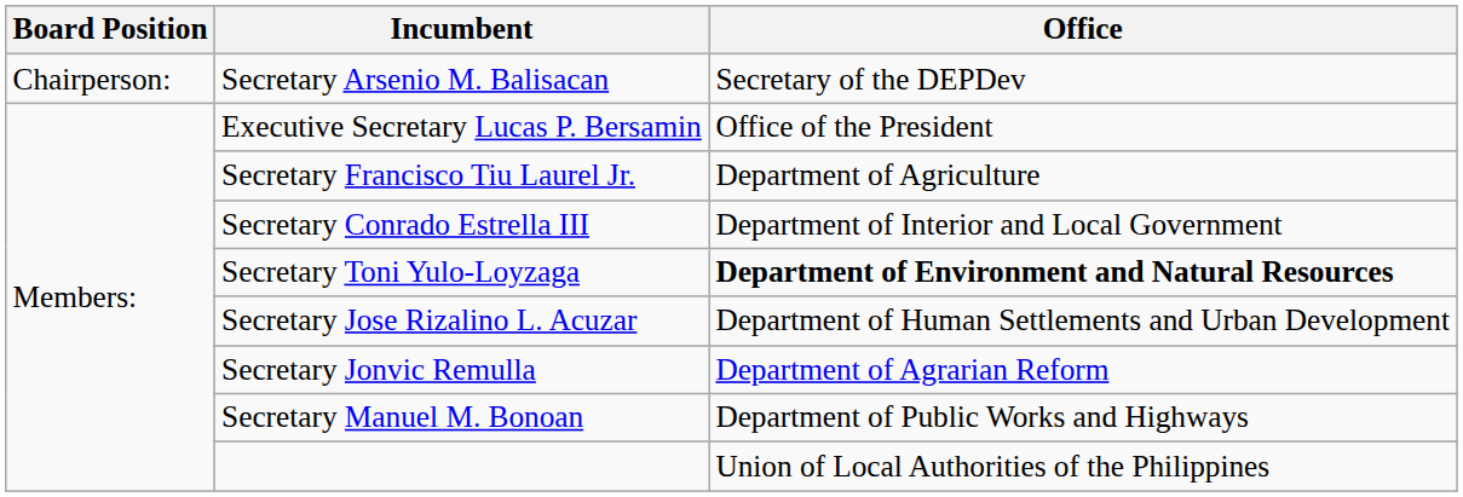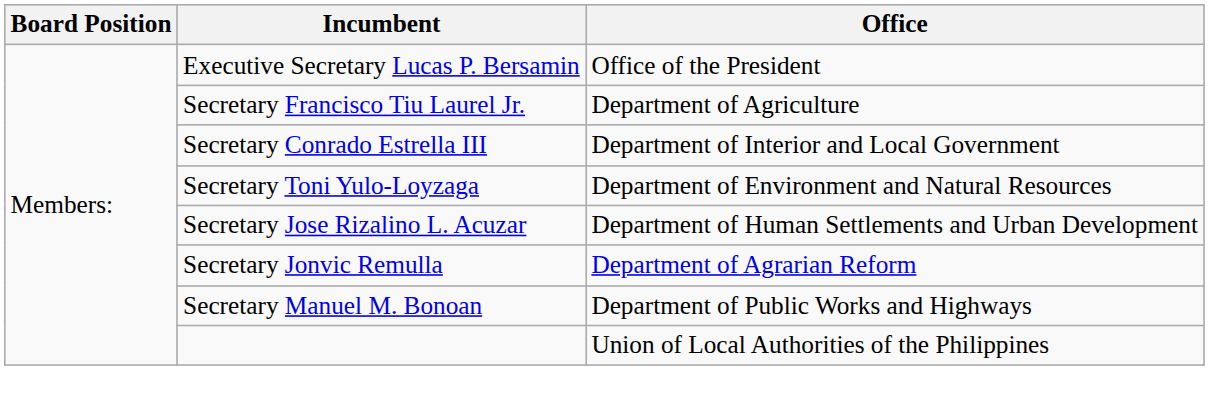- row: Chairperson: | Secretary Arsenio M. Balisacan | Secretary of the DEPDev
Secretary Toni Yulo-Loyzaga | Office: bold -> normal
